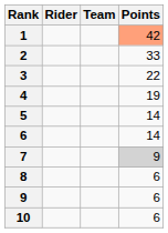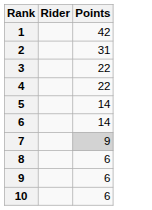- column: Team
1 | Points: lightsalmon background -> no background
2 | Points: 33 -> 31
4 | Points: 19 -> 22
